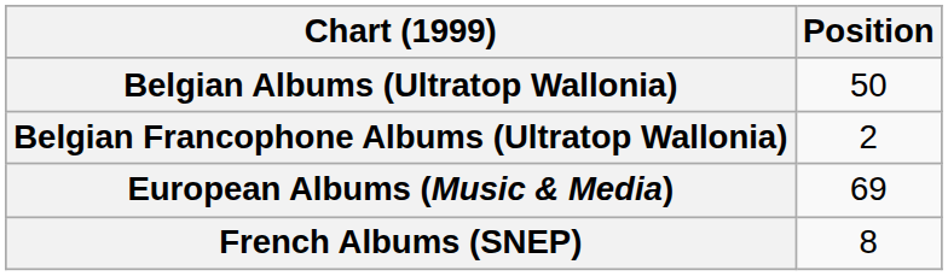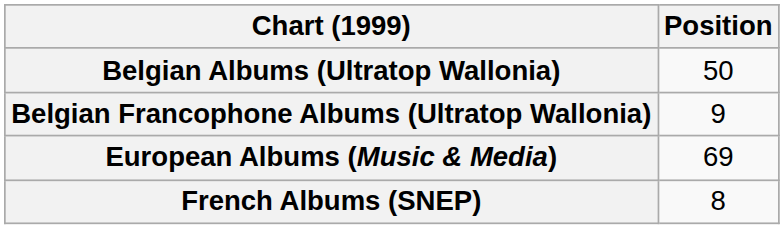Belgian Francophone Albums (Ultratop Wallonia) | Position: 2 -> 9
